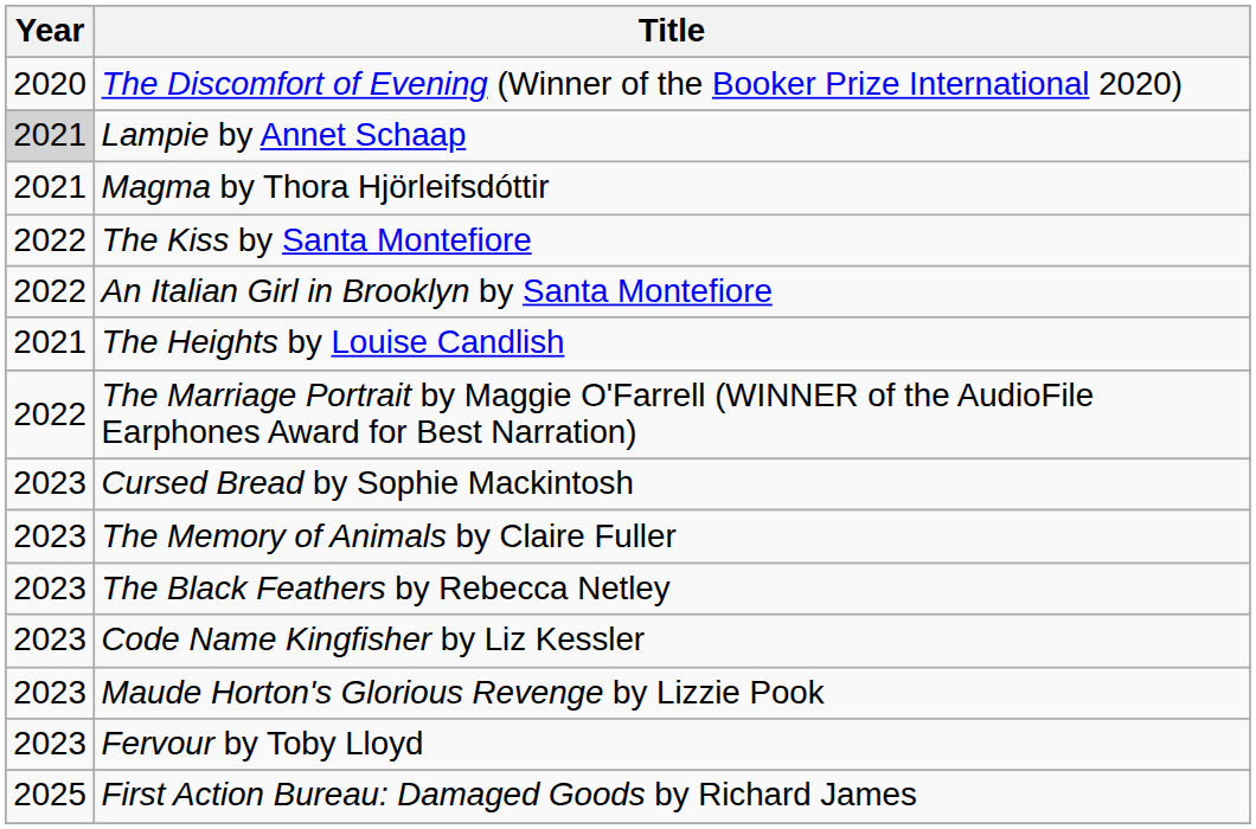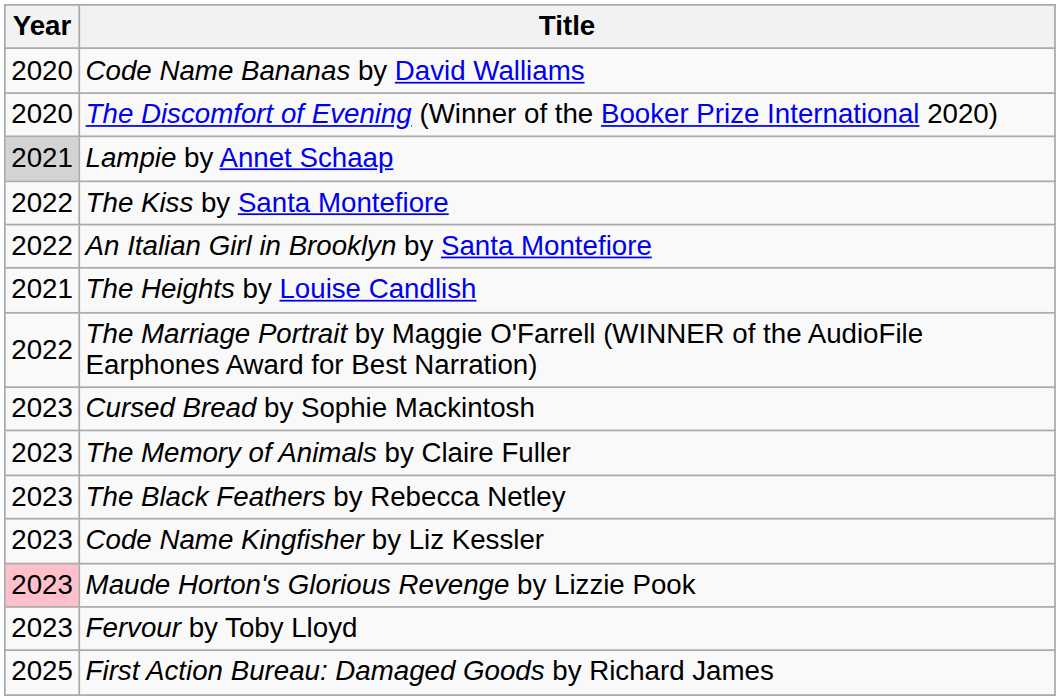+ row: 2020 | Code Name Bananas by David Walliams
- row: 2021 | Magma by Thora Hjörleifsdóttir
Maude Horton's Glorious Revenge by Lizzie Pook | Year: no background -> pink background
